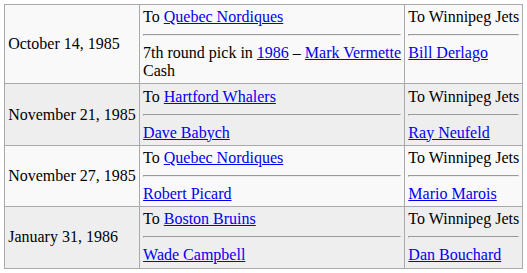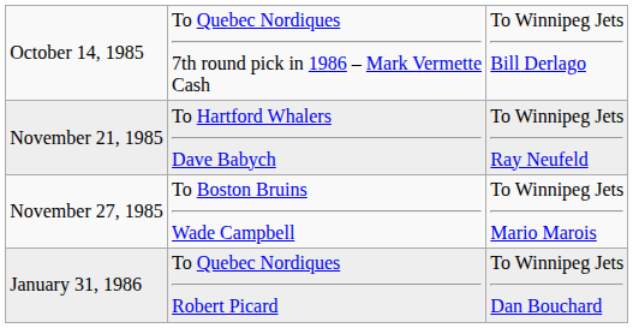November 27, 1985 | column 2: To Quebec Nordiques Robert Picard -> To Boston Bruins Wade Campbell
January 31, 1986 | column 2: To Boston Bruins Wade Campbell -> To Quebec Nordiques Robert Picard
